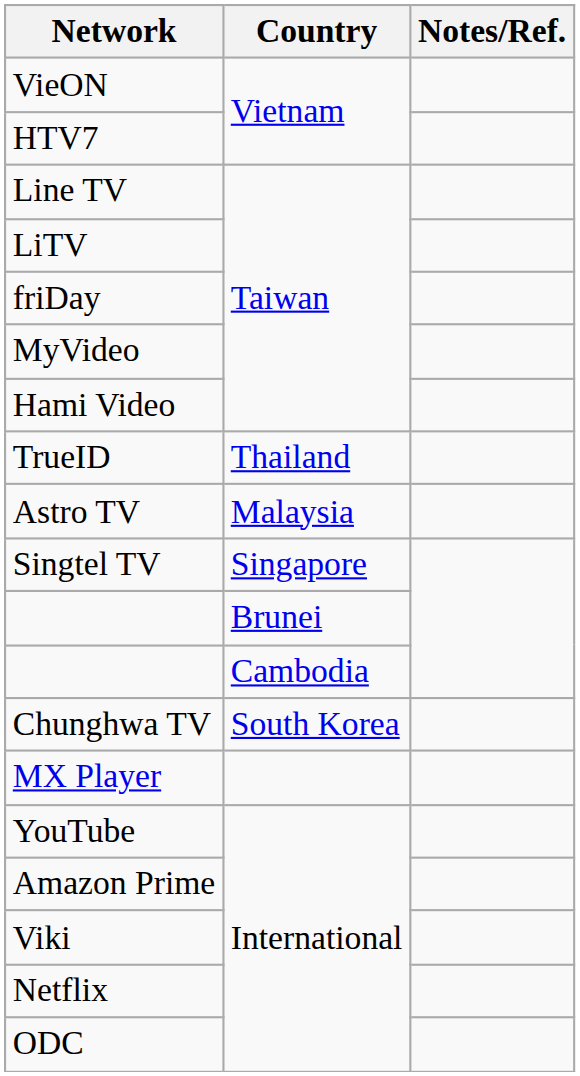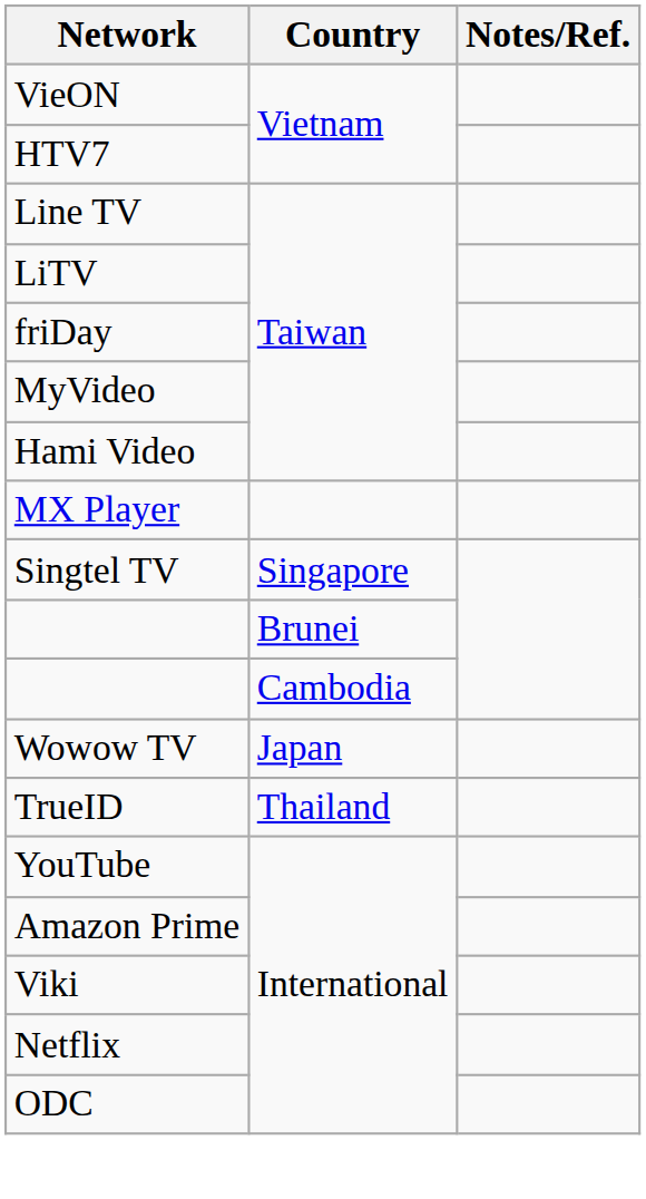rows swapped: TrueID <-> MX Player
- row: Astro TV | Malaysia
- row: Chunghwa TV | South Korea
+ row: Wowow TV | Japan
